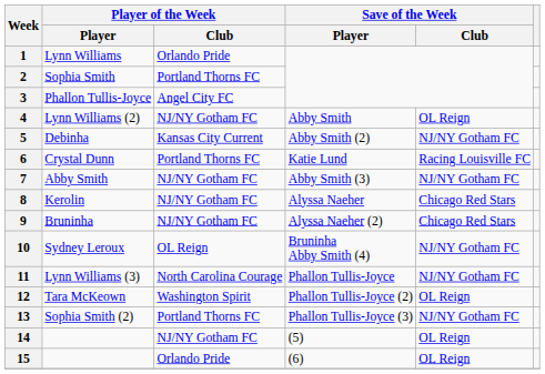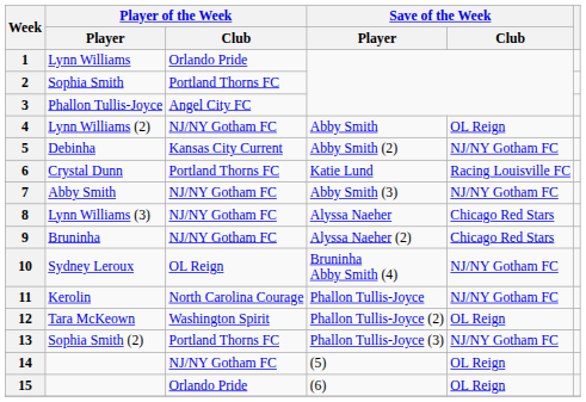8 | Player of the Week / Player: Kerolin -> Lynn Williams (3)
11 | Player of the Week / Player: Lynn Williams (3) -> Kerolin
